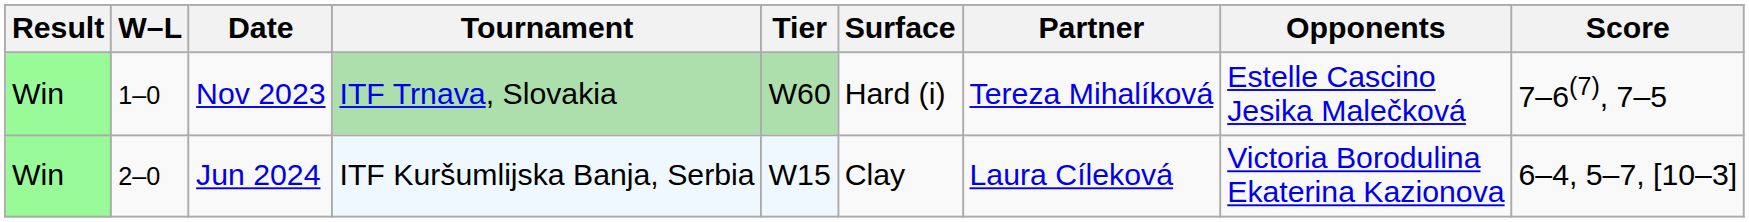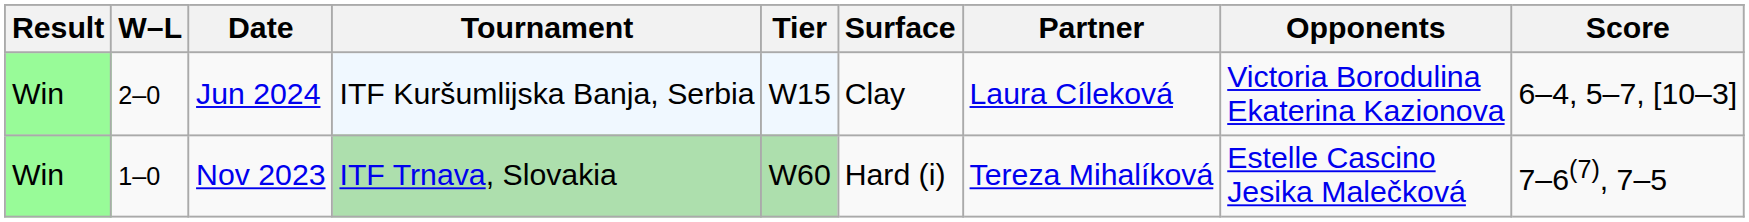rows swapped: Nov 2023 <-> Jun 2024
